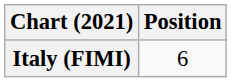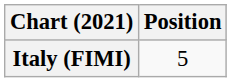Italy (FIMI) | Position: 6 -> 5
